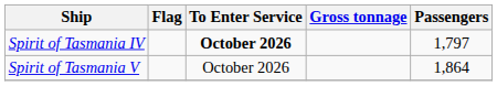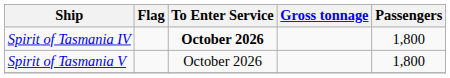Spirit of Tasmania IV | Passengers: 1,797 -> 1,800
Spirit of Tasmania V | Passengers: 1,864 -> 1,800
